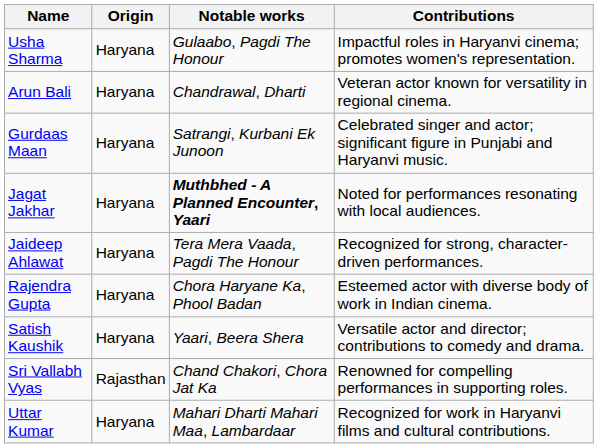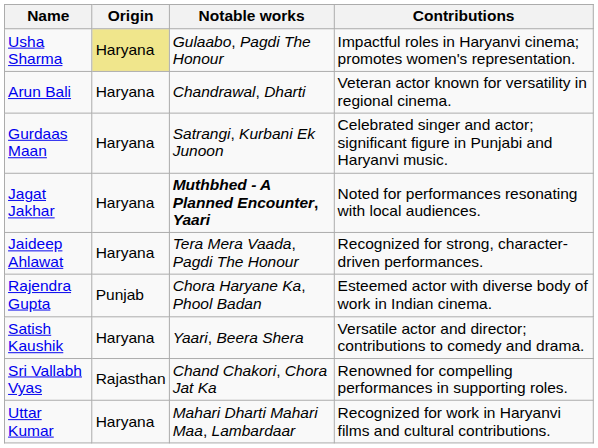Usha Sharma | Origin: no background -> khaki background
Rajendra Gupta | Origin: Haryana -> Punjab
